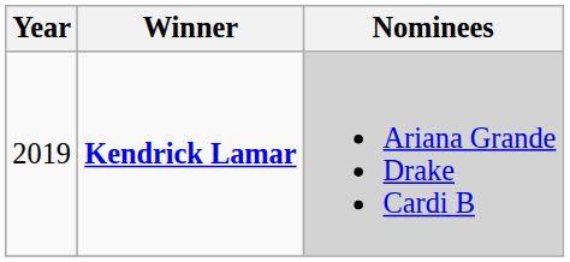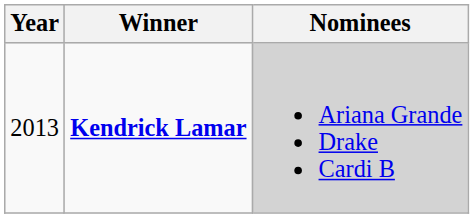Kendrick Lamar | Year: 2019 -> 2013
